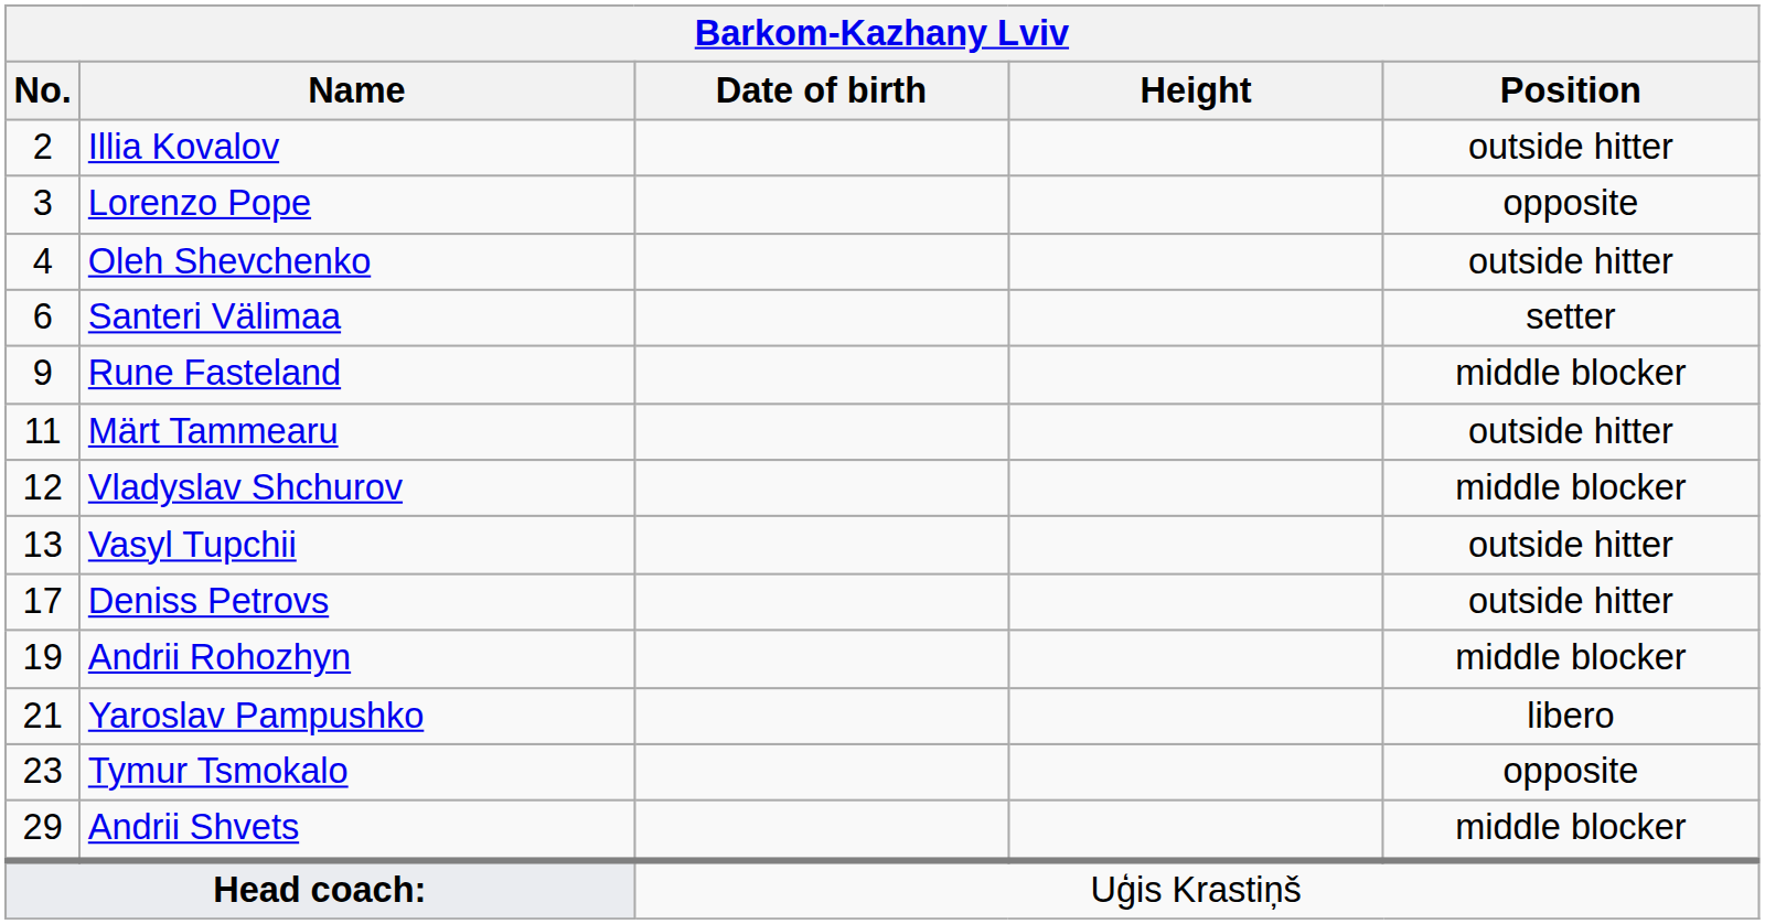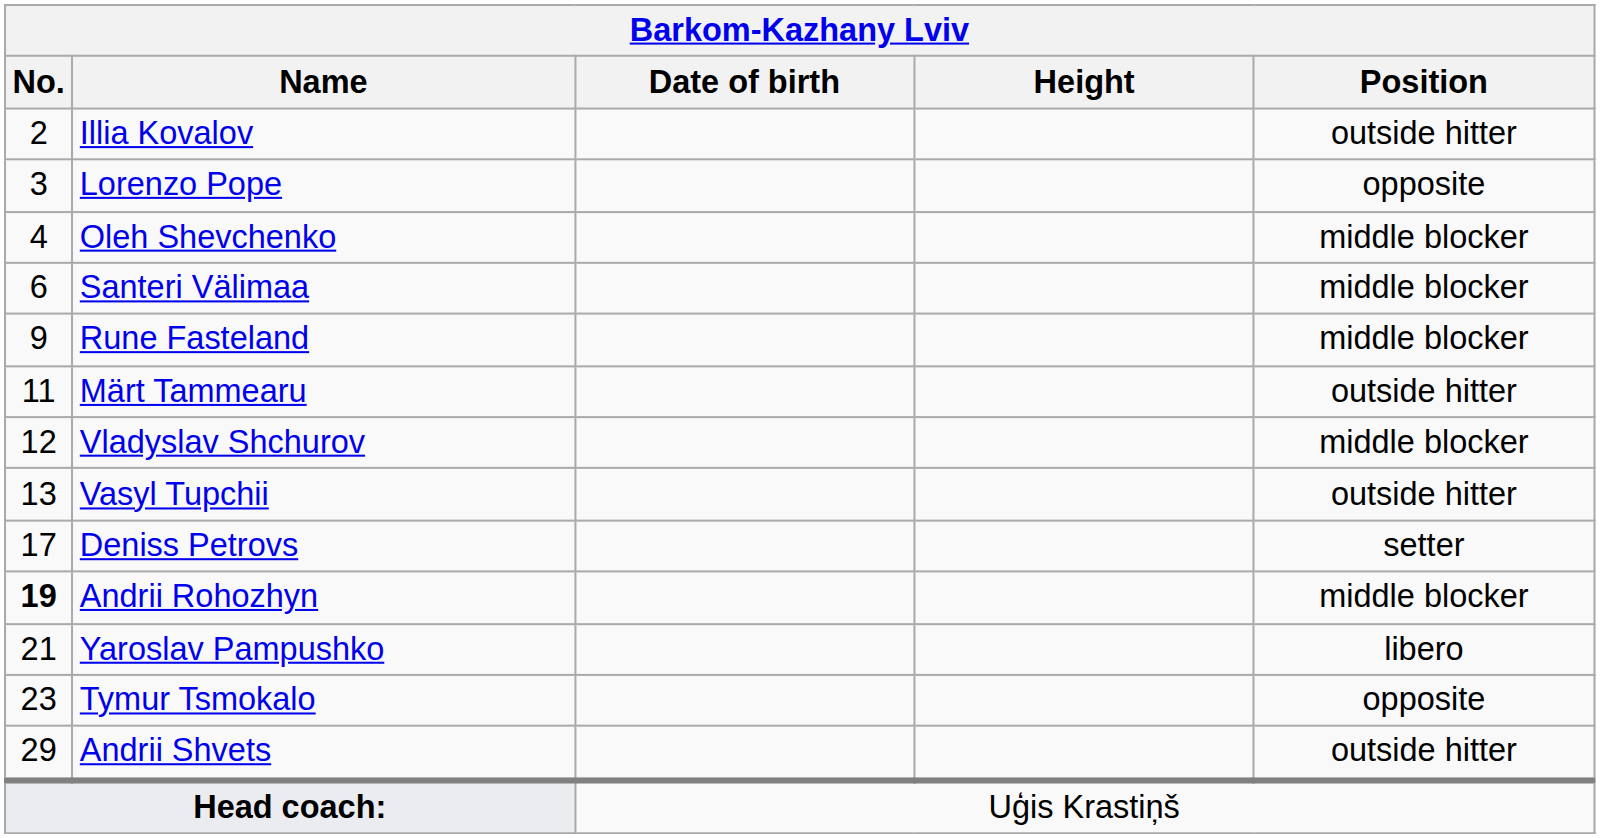Oleh Shevchenko | Position: outside hitter -> middle blocker
Santeri Välimaa | Position: setter -> middle blocker
Deniss Petrovs | Position: outside hitter -> setter
Andrii Rohozhyn | No.: normal -> bold
Andrii Shvets | Position: middle blocker -> outside hitter
